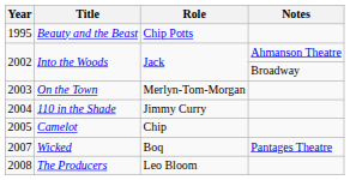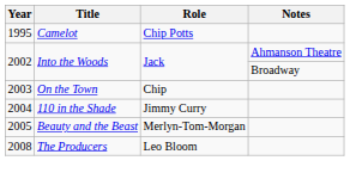1995 | Title: Beauty and the Beast -> Camelot
2003 | Role: Merlyn-Tom-Morgan -> Chip
2005 | Title: Camelot -> Beauty and the Beast
2005 | Role: Chip -> Merlyn-Tom-Morgan
- row: 2007 | Wicked | Boq | Pantages Theatre
